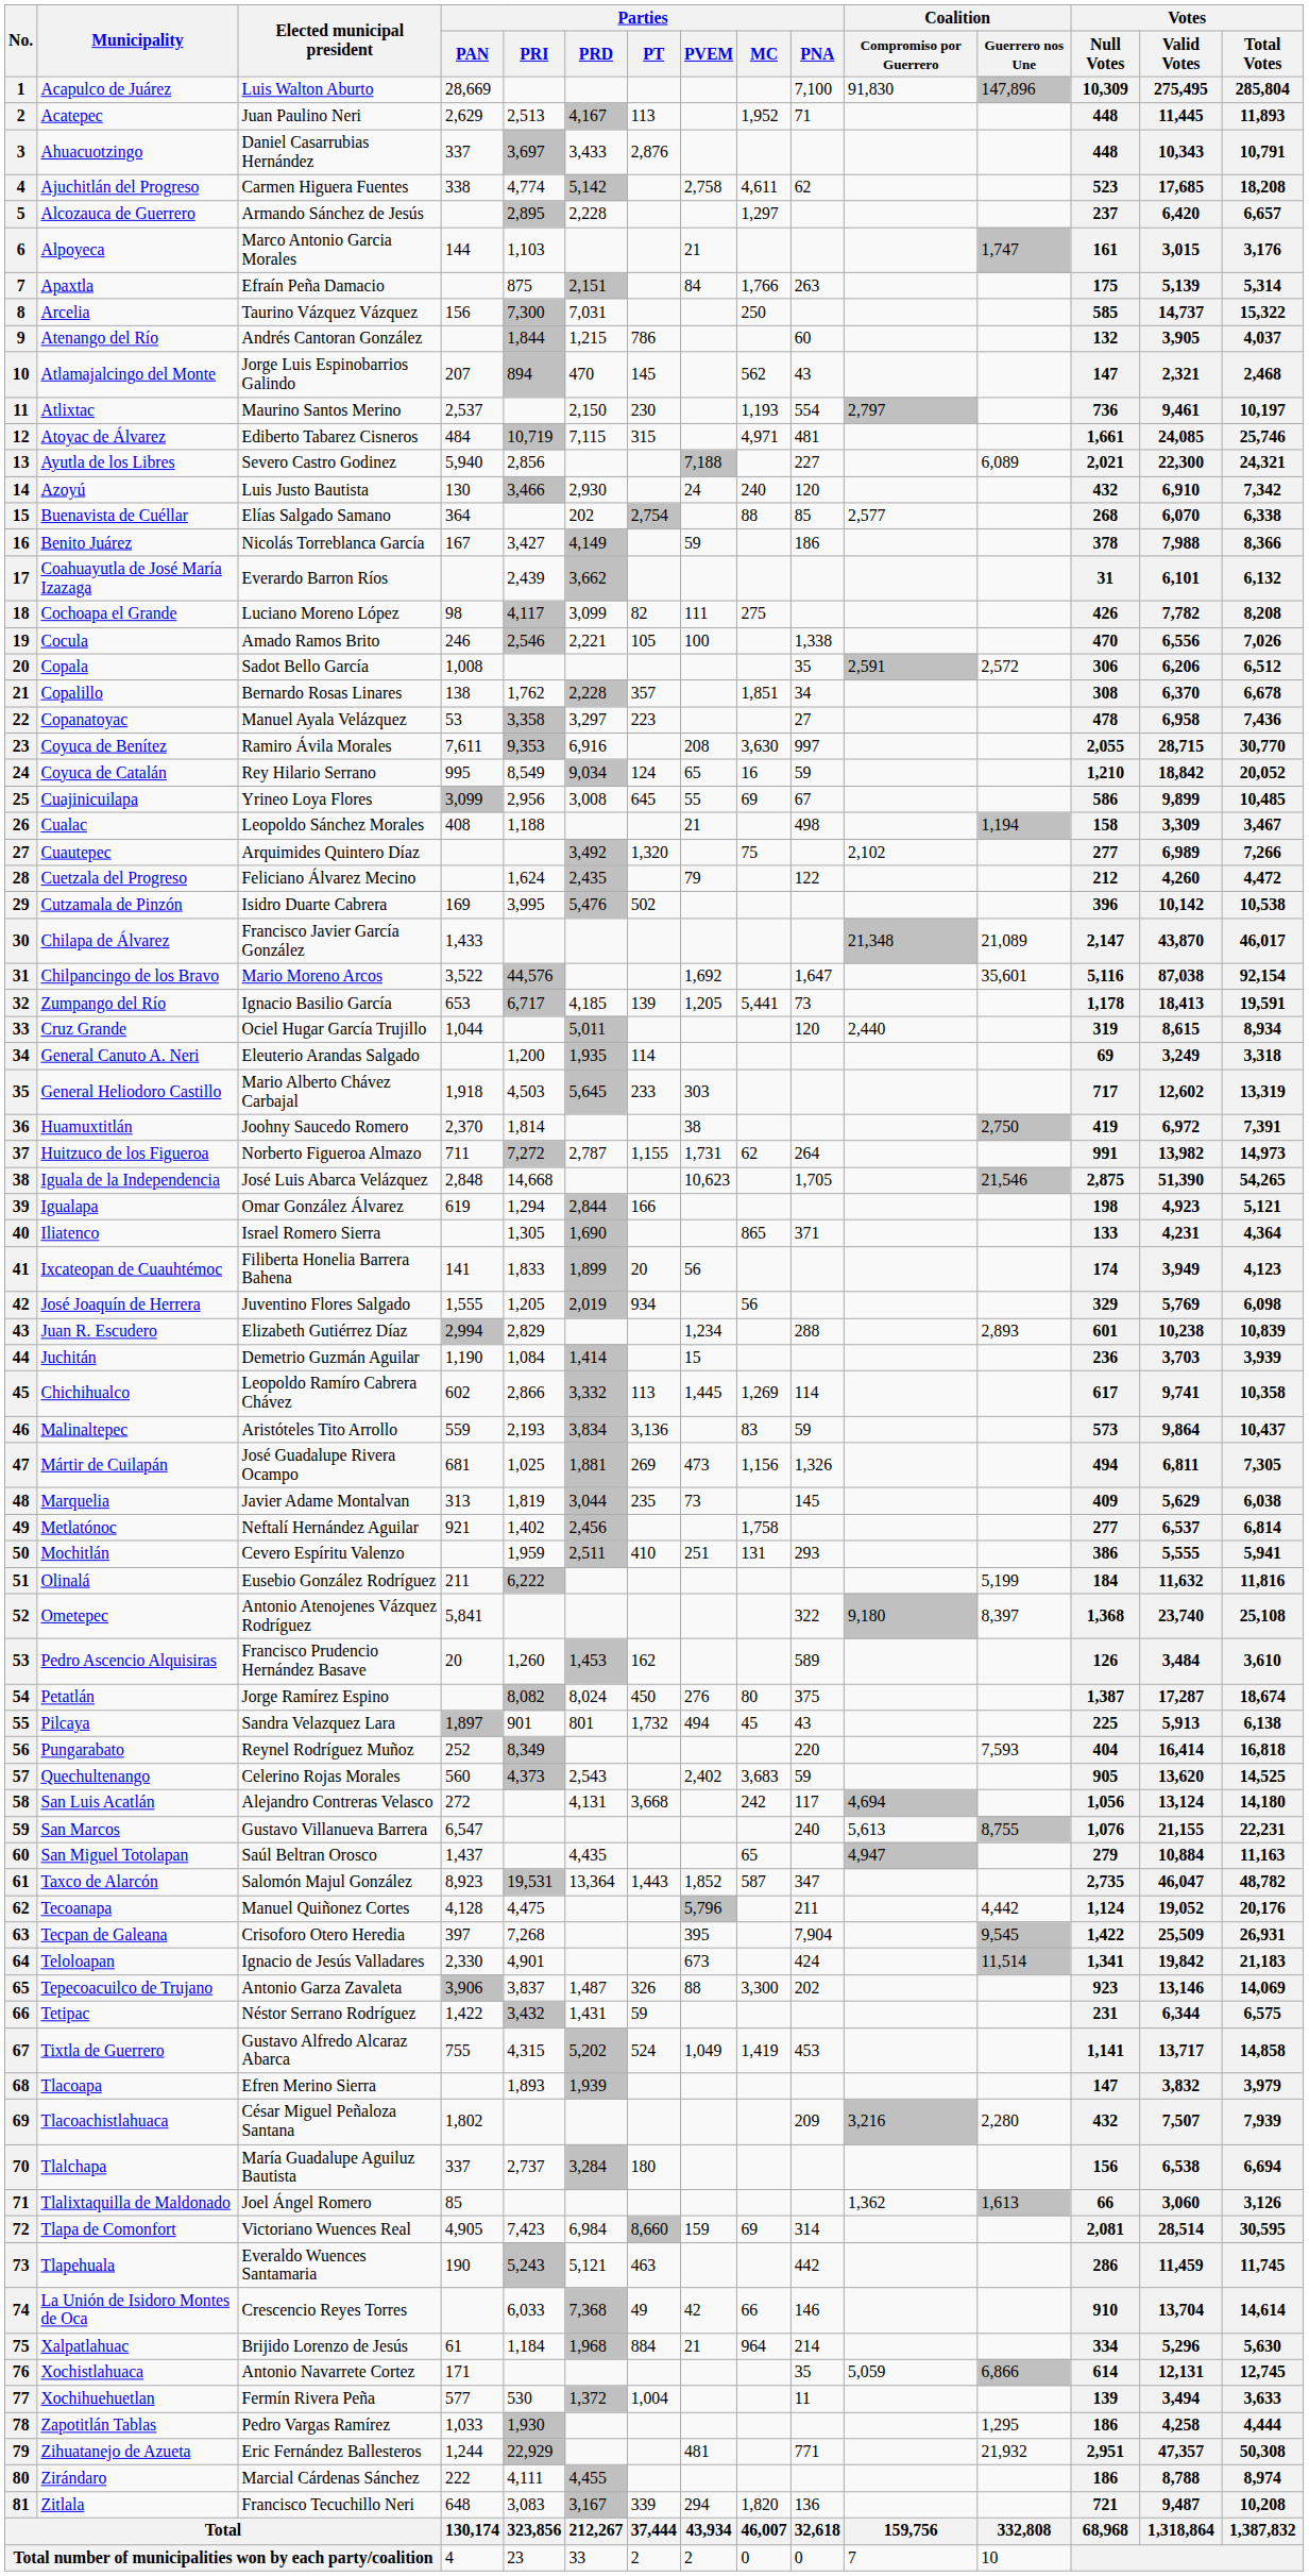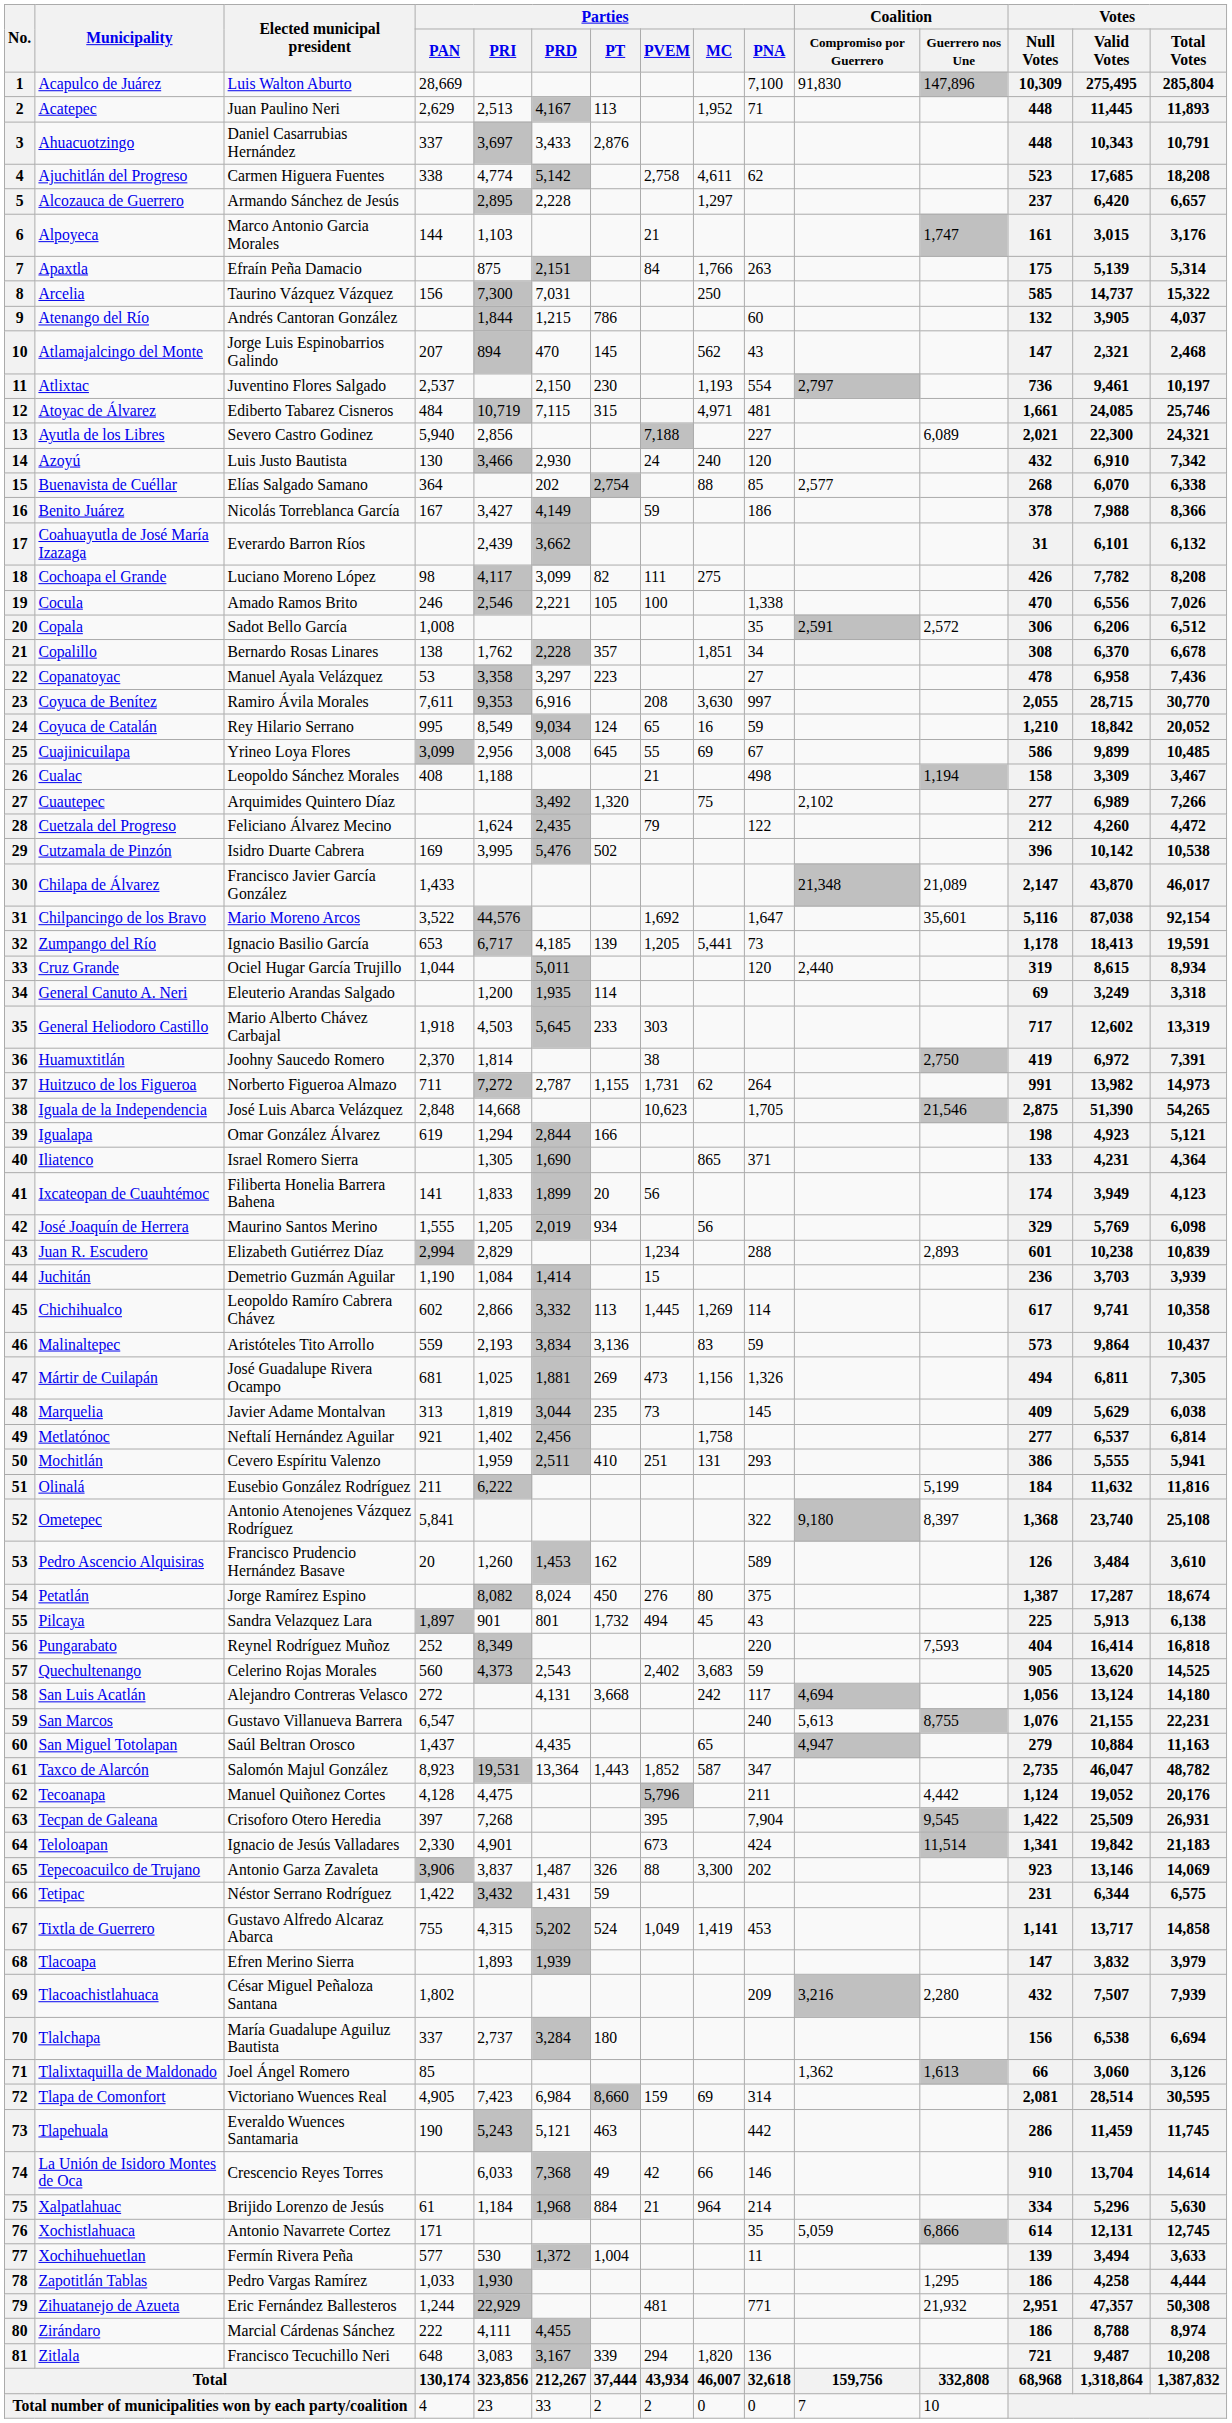Atlixtac | Elected municipal president: Maurino Santos Merino -> Juventino Flores Salgado
José Joaquín de Herrera | Elected municipal president: Juventino Flores Salgado -> Maurino Santos Merino
